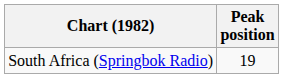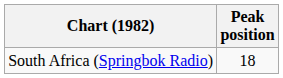South Africa (Springbok Radio) | Peak position: 19 -> 18
